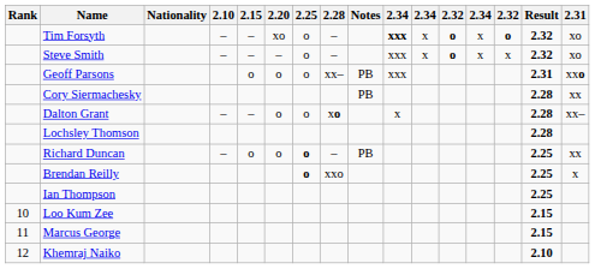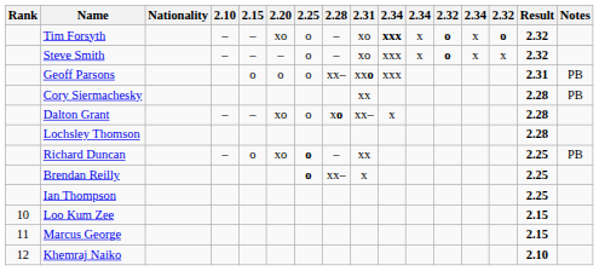columns swapped: 2.31 <-> Notes
Dalton Grant | 2.20: o -> xo
Richard Duncan | 2.20: o -> xo
Brendan Reilly | 2.28: xxo -> xx–
